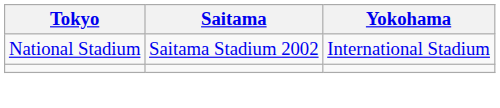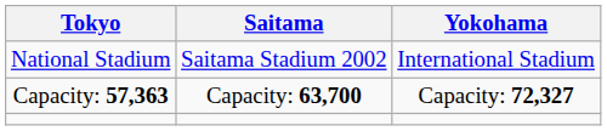+ row: Capacity: 57,363 | Capacity: 63,700 | Capacity: 72,327
